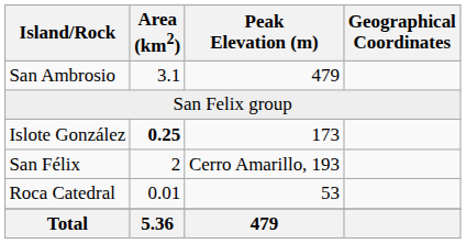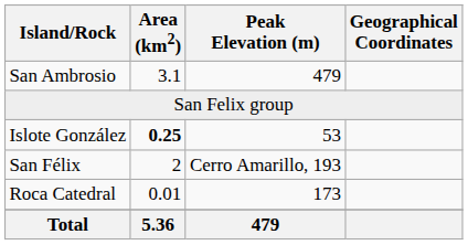Islote González | Peak Elevation (m): 173 -> 53
Roca Catedral | Peak Elevation (m): 53 -> 173
